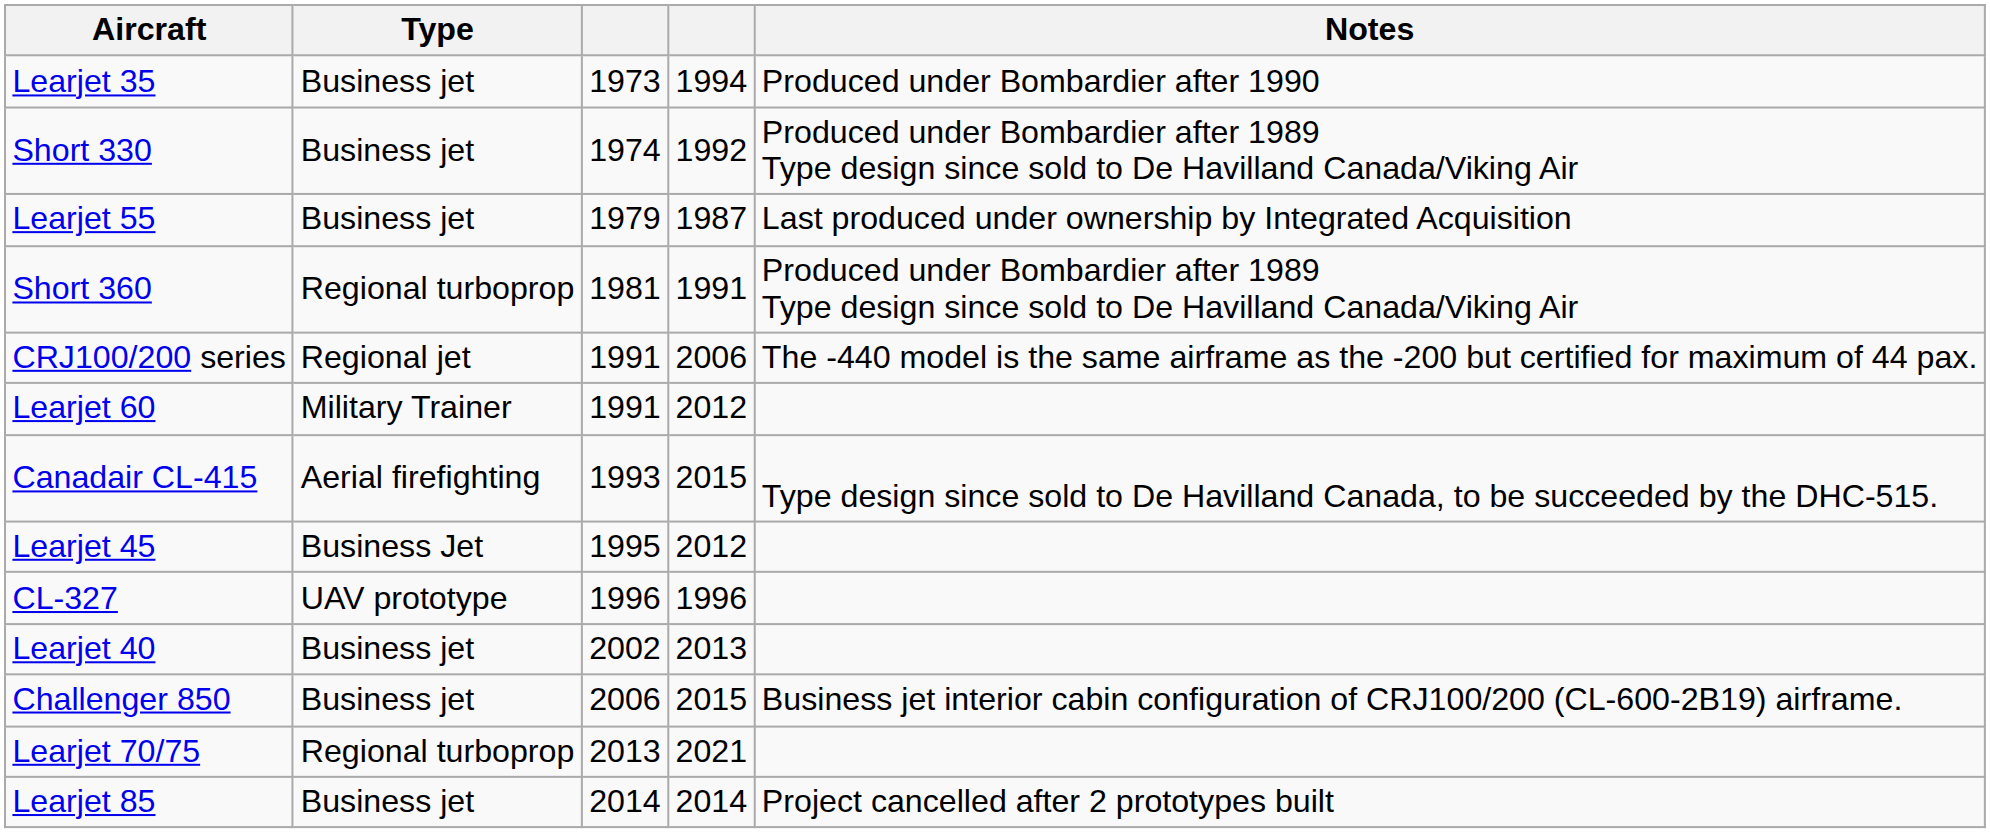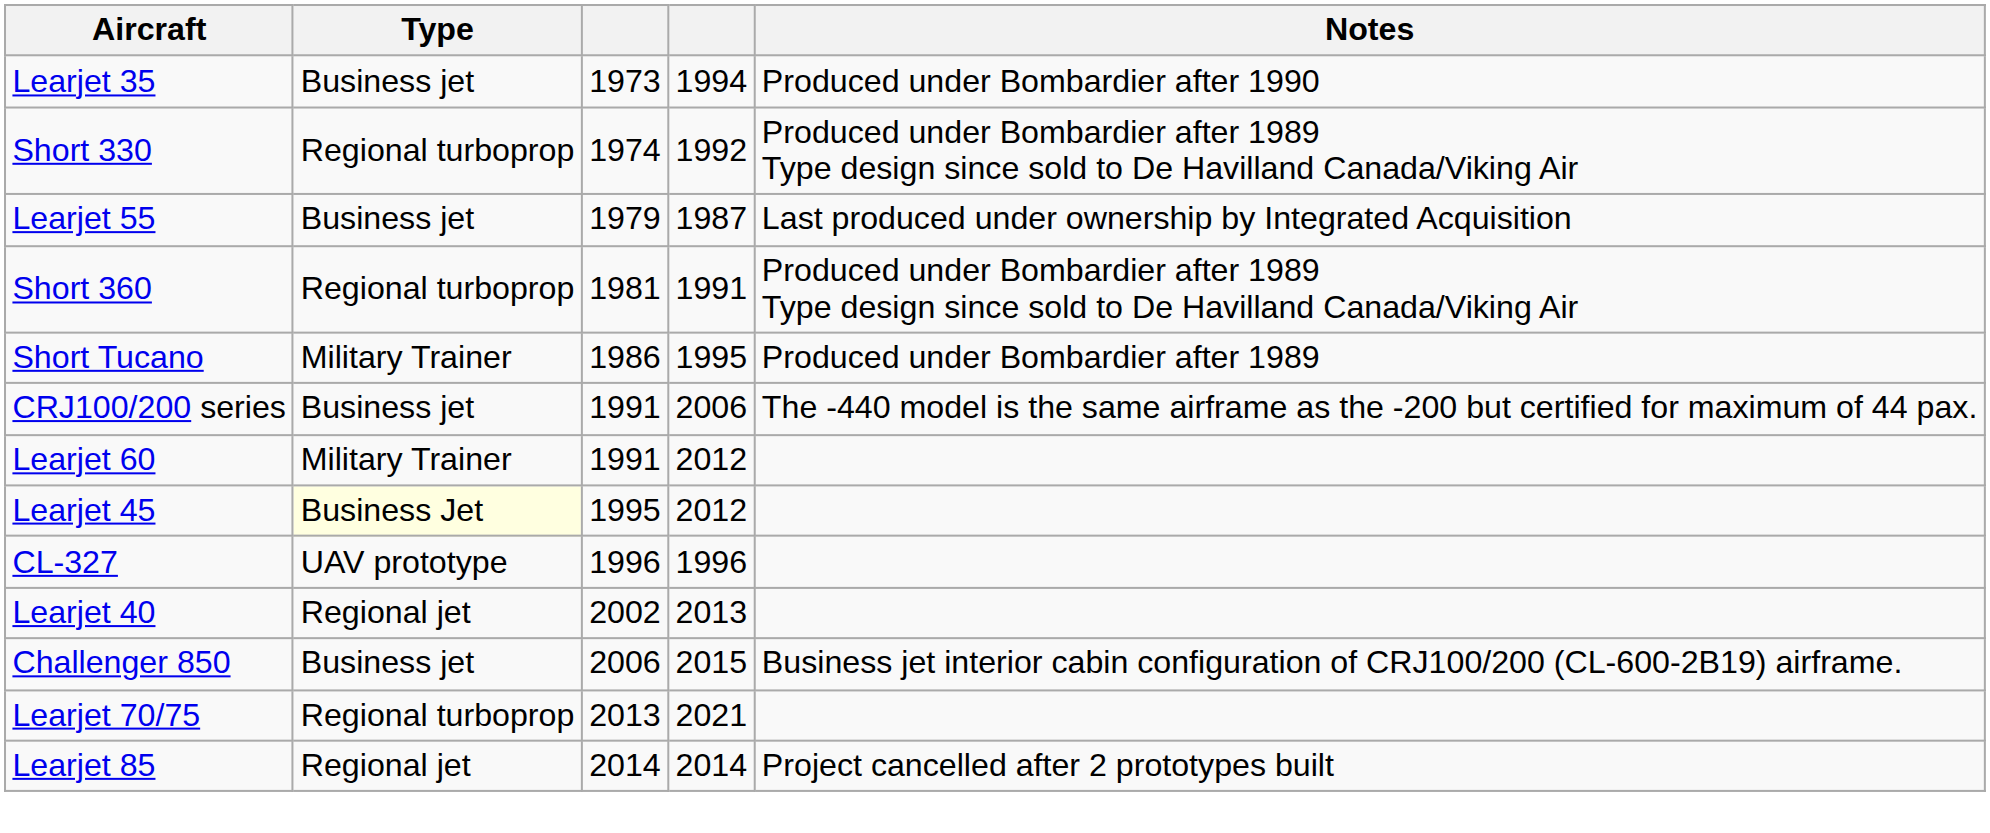Short 330 | Type: Business jet -> Regional turboprop
+ row: Short Tucano | Military Trainer | 1986 | 1995 | Produced under Bombardier after 1989
CRJ100/200 series | Type: Regional jet -> Business jet
- row: Canadair CL-415 | Aerial firefighting | 1993 | 2015 | Type design since sold to De Havilland Canada, to be succeeded by the DHC-515.
Learjet 45 | Type: no background -> lightyellow background
Learjet 40 | Type: Business jet -> Regional jet
Learjet 85 | Type: Business jet -> Regional jet
